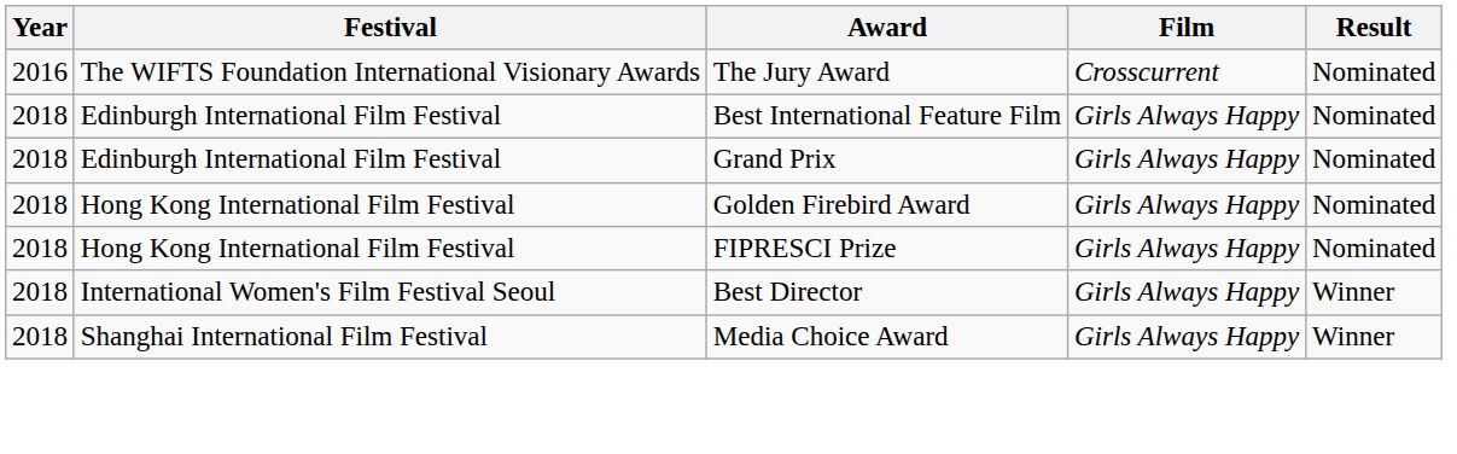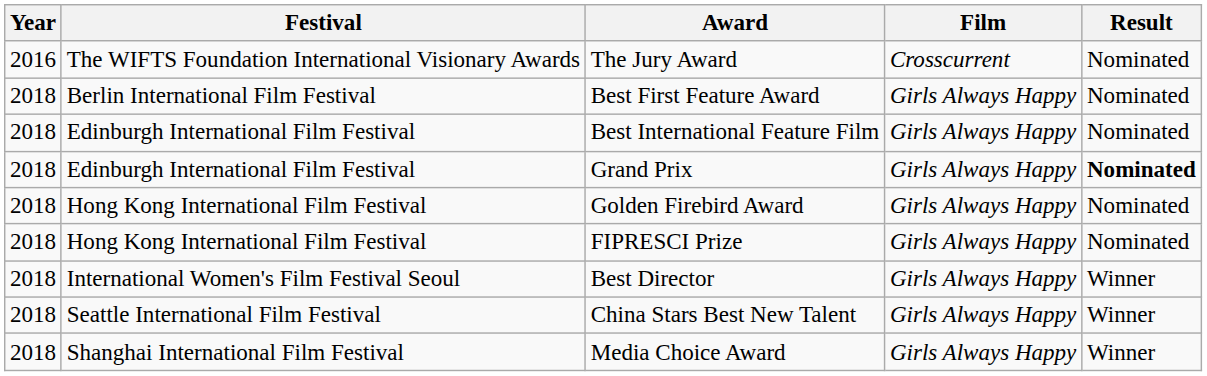+ row: 2018 | Berlin International Film Festival | Best First Feature Award | Girls Always Happy | Nominated
Grand Prix | Result: normal -> bold
+ row: 2018 | Seattle International Film Festival | China Stars Best New Talent | Girls Always Happy | Winner
